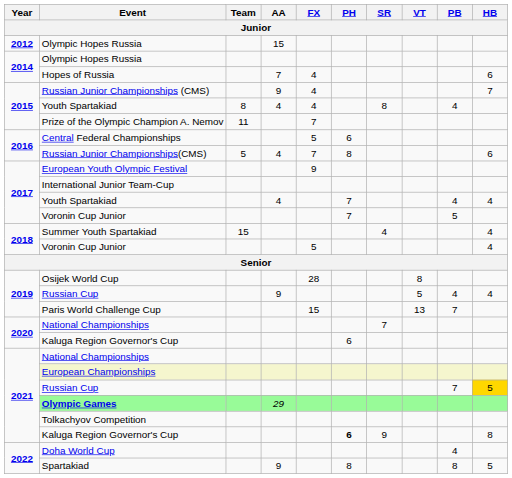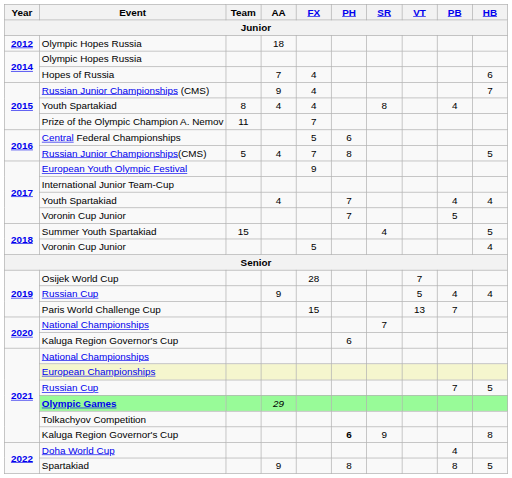2012 / Olympic Hopes Russia | AA: 15 -> 18
Russian Junior Championships(CMS) | HB: 6 -> 5
Summer Youth Spartakiad | HB: 4 -> 5
Osijek World Cup | VT: 8 -> 7
2021 / Russian Cup | HB: gold background -> no background
